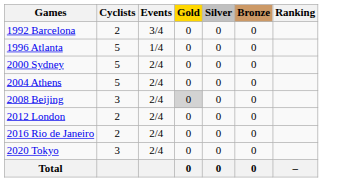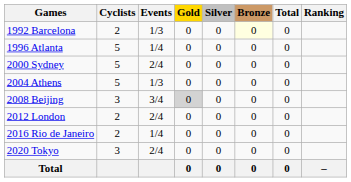+ column: Total | 0 | 0 | 0 | 0 | 0 | 0 | 0 | 0 | 0
1992 Barcelona | Events: 3/4 -> 1/3
1992 Barcelona | Bronze: no background -> lightyellow background
2004 Athens | Events: 2/4 -> 1/3
2008 Beijing | Events: 2/4 -> 3/4
2016 Rio de Janeiro | Events: 2/4 -> 1/4
